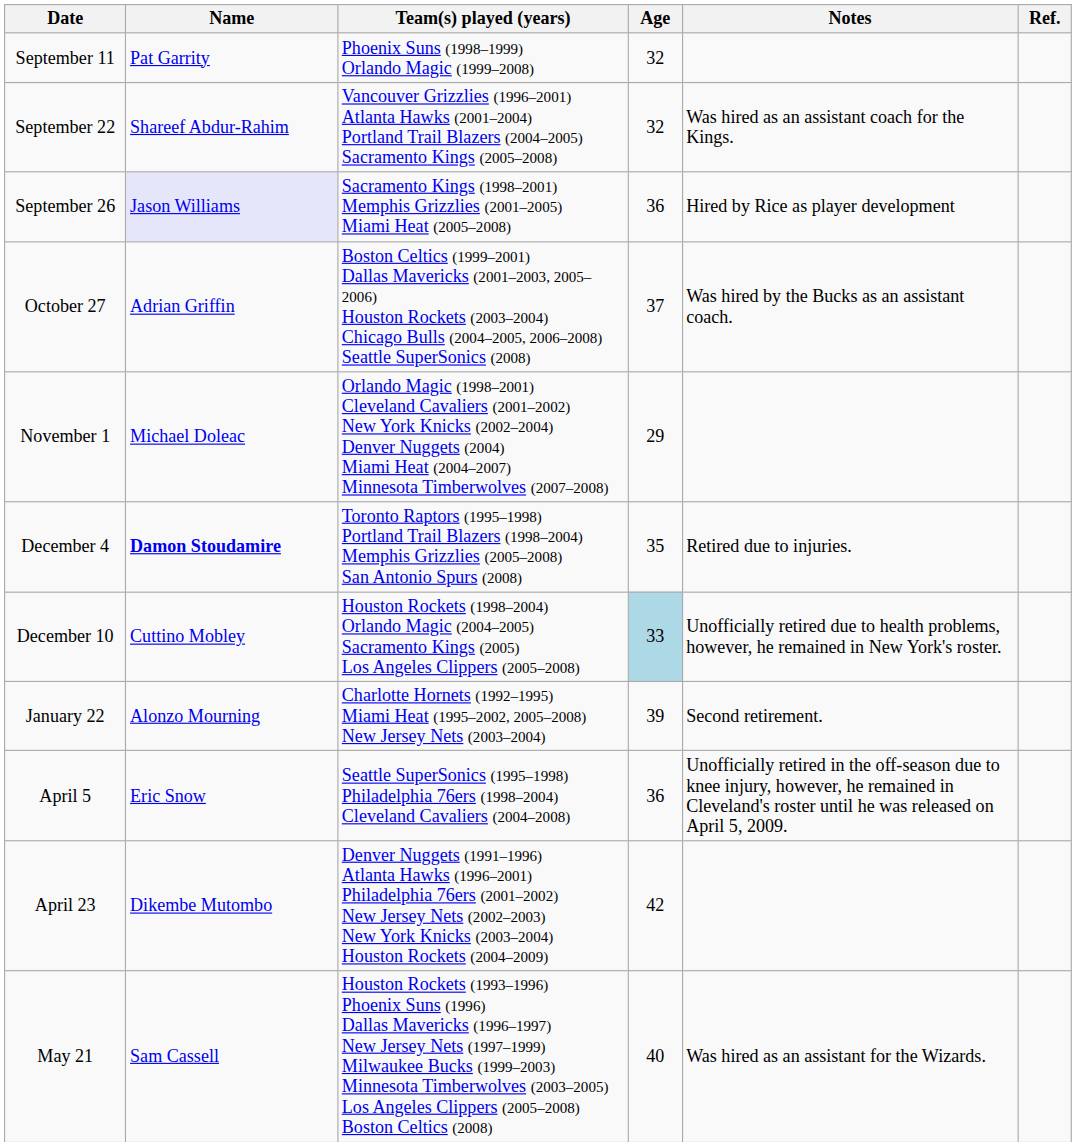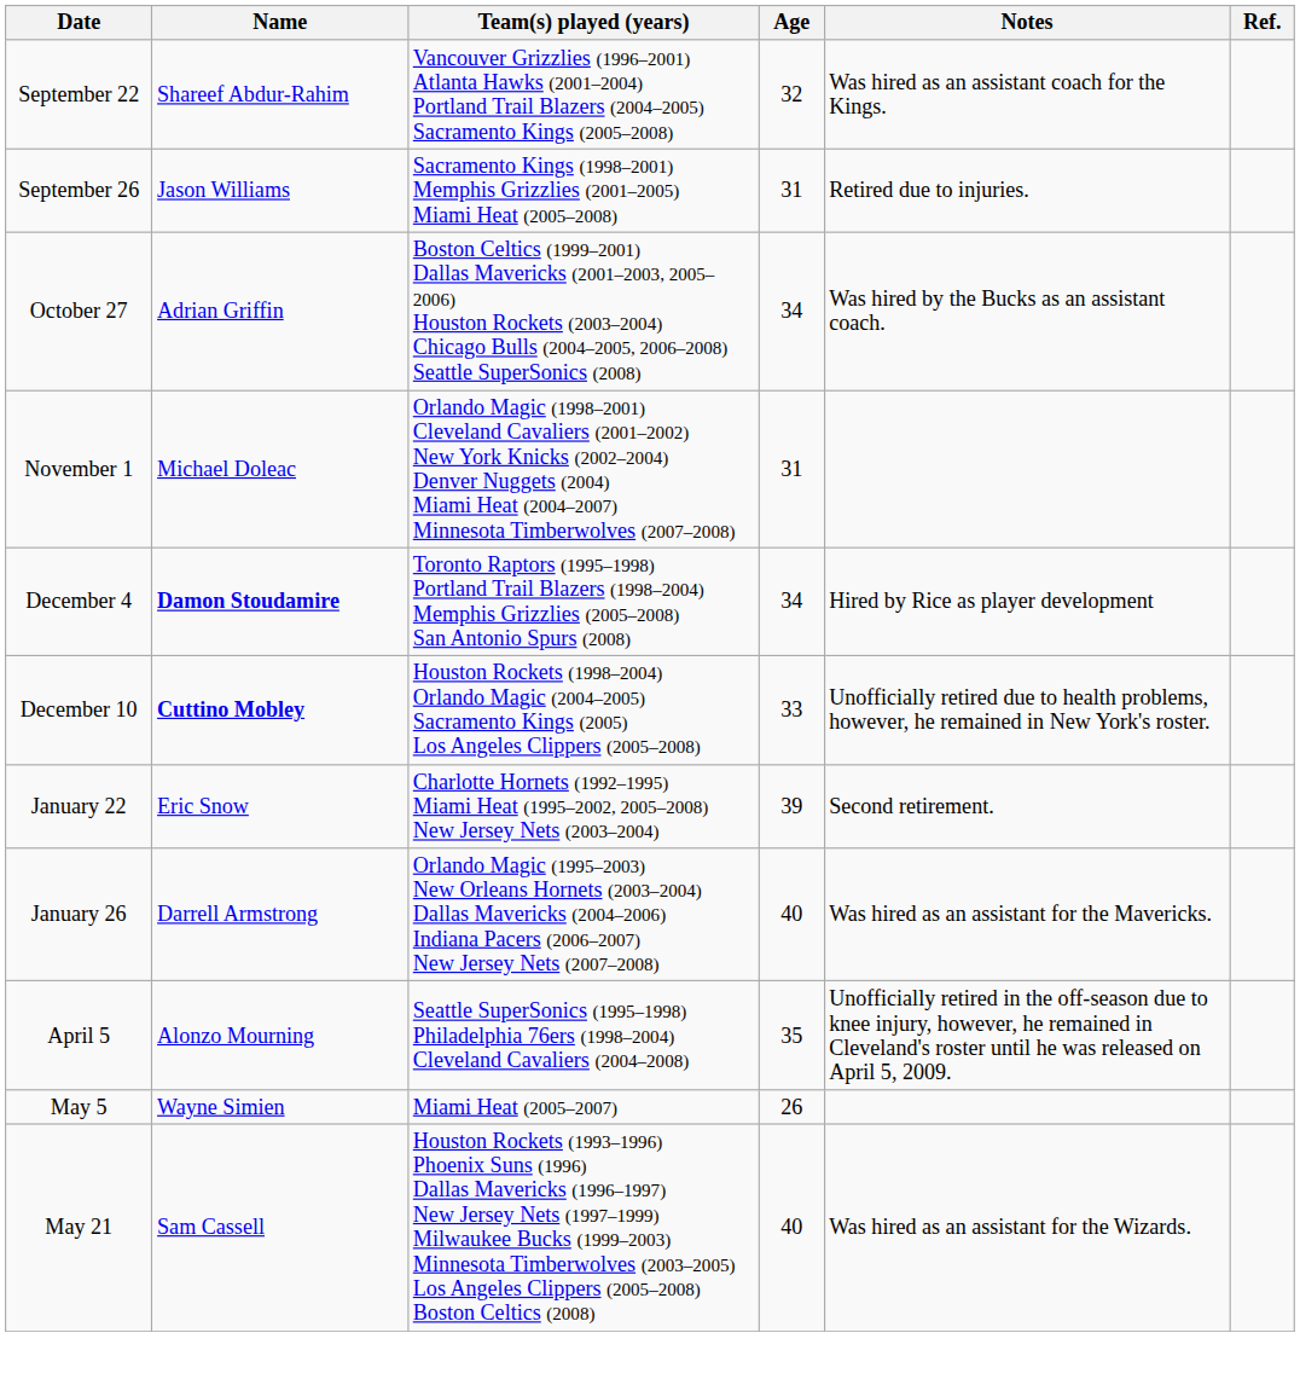- row: September 11 | Pat Garrity | Phoenix Suns (1998–1999) Orlando Magic (1999–2008) | 32
September 26 | Name: lavender background -> no background
September 26 | Age: 36 -> 31
September 26 | Notes: Hired by Rice as player development -> Retired due to injuries.
October 27 | Age: 37 -> 34
November 1 | Age: 29 -> 31
December 4 | Age: 35 -> 34
December 4 | Notes: Retired due to injuries. -> Hired by Rice as player development
December 10 | Name: normal -> bold
December 10 | Age: lightblue background -> no background
January 22 | Name: Alonzo Mourning -> Eric Snow
+ row: January 26 | Darrell Armstrong | Orlando Magic (1995–2003) New Orleans Hornets (2003–2004) Dallas Mavericks (2004–2006) Indiana Pacers (2006–2007) New Jersey Nets (2007–2008) | 40 | Was hired as an assistant for the Mavericks.
April 5 | Name: Eric Snow -> Alonzo Mourning
April 5 | Age: 36 -> 35
- row: April 23 | Dikembe Mutombo | Denver Nuggets (1991–1996) Atlanta Hawks (1996–2001) Philadelphia 76ers (2001–2002) New Jersey Nets (2002–2003) New York Knicks (2003–2004) Houston Rockets (2004–2009) | 42
+ row: May 5 | Wayne Simien | Miami Heat (2005–2007) | 26
